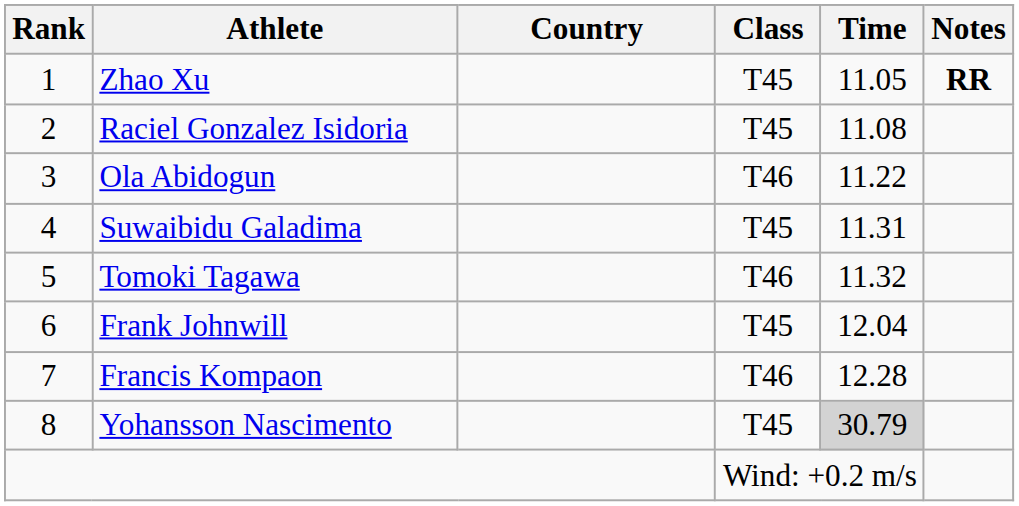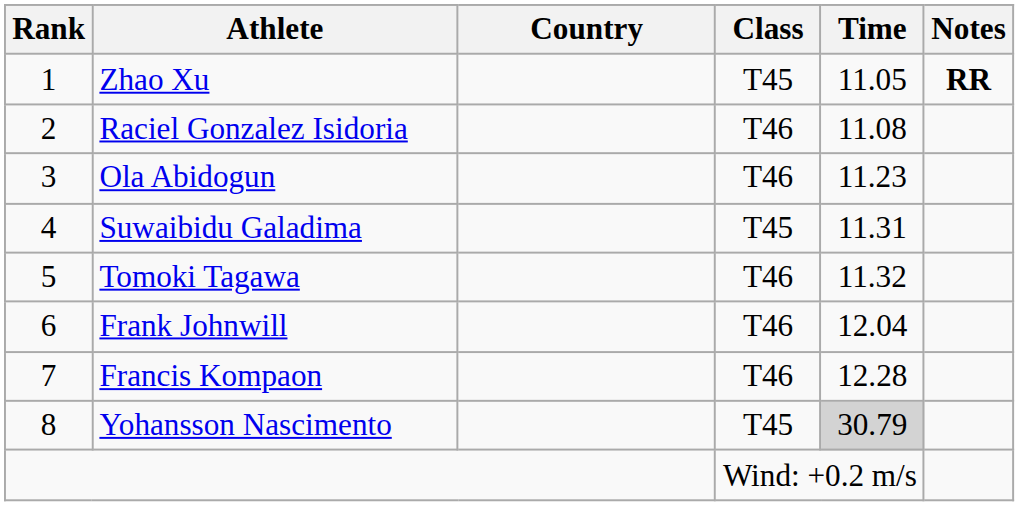Raciel Gonzalez Isidoria | Class: T45 -> T46
Ola Abidogun | Time: 11.22 -> 11.23
Frank Johnwill | Class: T45 -> T46
